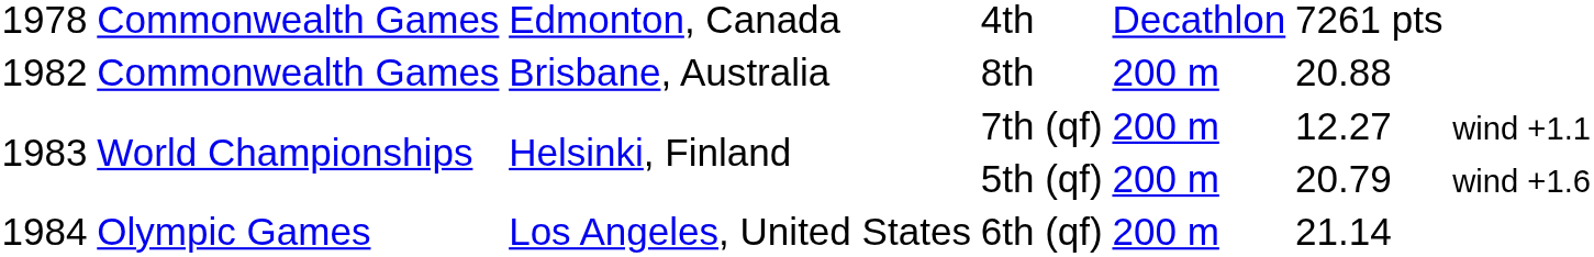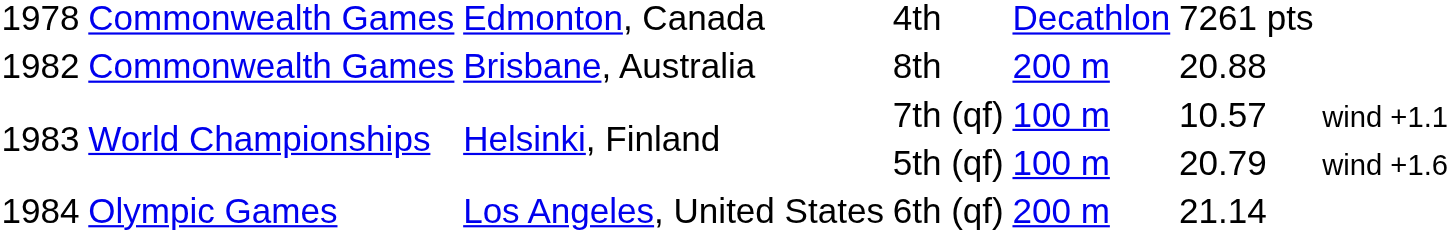7th (qf) | column 5: 200 m -> 100 m
7th (qf) | column 6: 12.27 -> 10.57
5th (qf) | column 5: 200 m -> 100 m
